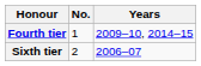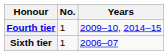Sixth tier | No.: 2 -> 1
